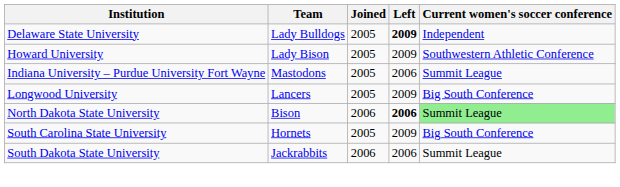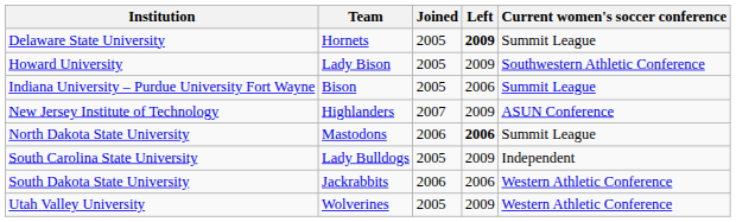Delaware State University | Team: Lady Bulldogs -> Hornets
Delaware State University | Current women's soccer conference: Independent -> Summit League
Indiana University – Purdue University Fort Wayne | Team: Mastodons -> Bison
- row: Longwood University | Lancers | 2005 | 2009 | Big South Conference
+ row: New Jersey Institute of Technology | Highlanders | 2007 | 2009 | ASUN Conference
North Dakota State University | Team: Bison -> Mastodons
North Dakota State University | Current women's soccer conference: lightgreen background -> no background
South Carolina State University | Team: Hornets -> Lady Bulldogs
South Carolina State University | Current women's soccer conference: Big South Conference -> Independent
South Dakota State University | Current women's soccer conference: Summit League -> Western Athletic Conference
+ row: Utah Valley University | Wolverines | 2005 | 2009 | Western Athletic Conference
